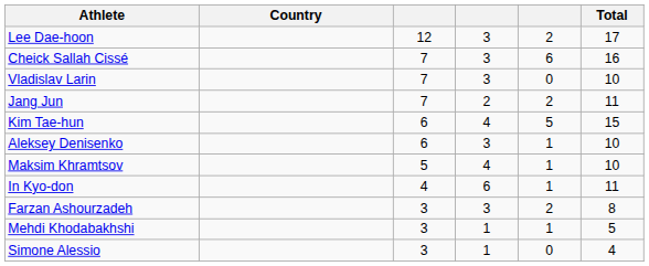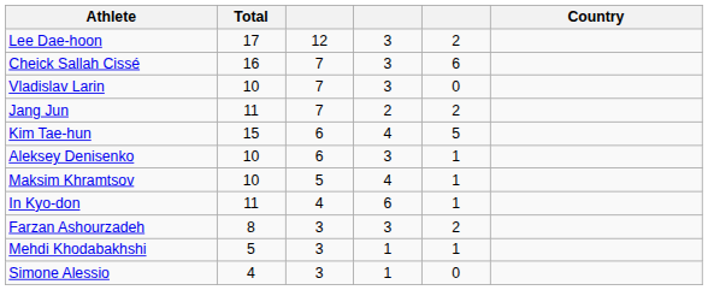columns swapped: Country <-> Total
